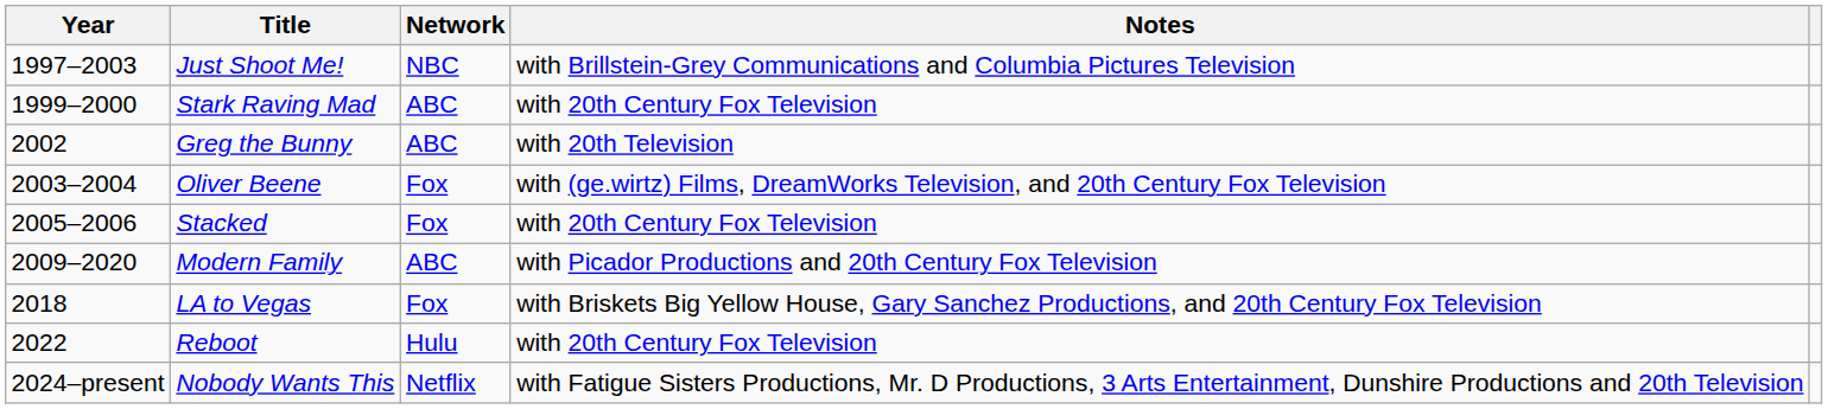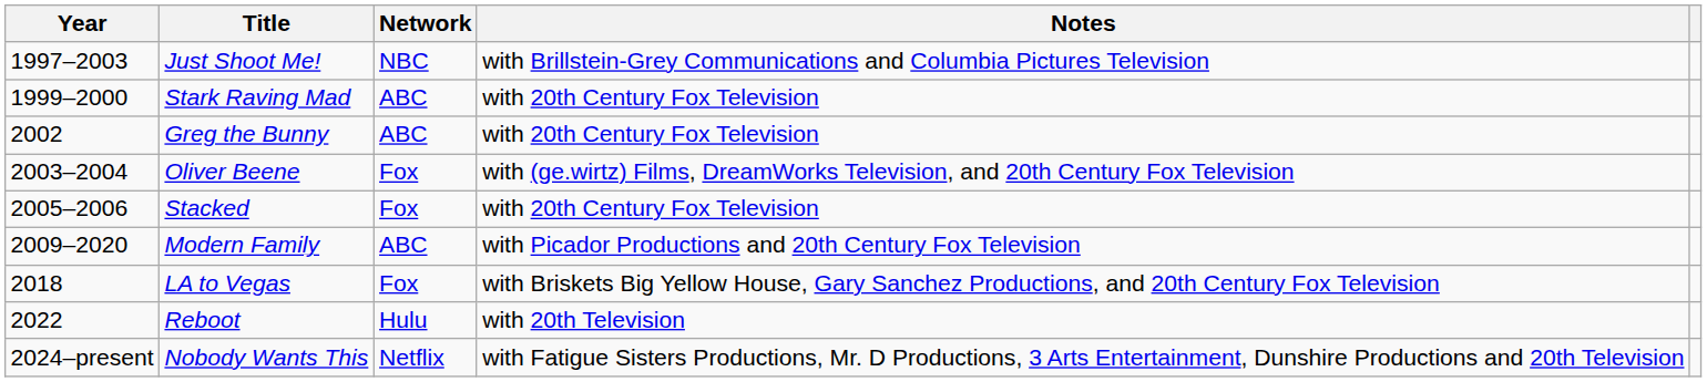Greg the Bunny | Notes: with 20th Television -> with 20th Century Fox Television
Reboot | Notes: with 20th Century Fox Television -> with 20th Television
